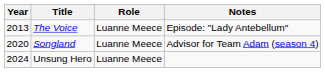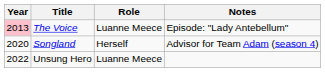The Voice | Year: no background -> pink background
Songland | Role: Luanne Meece -> Herself
Unsung Hero | Year: 2024 -> 2022
